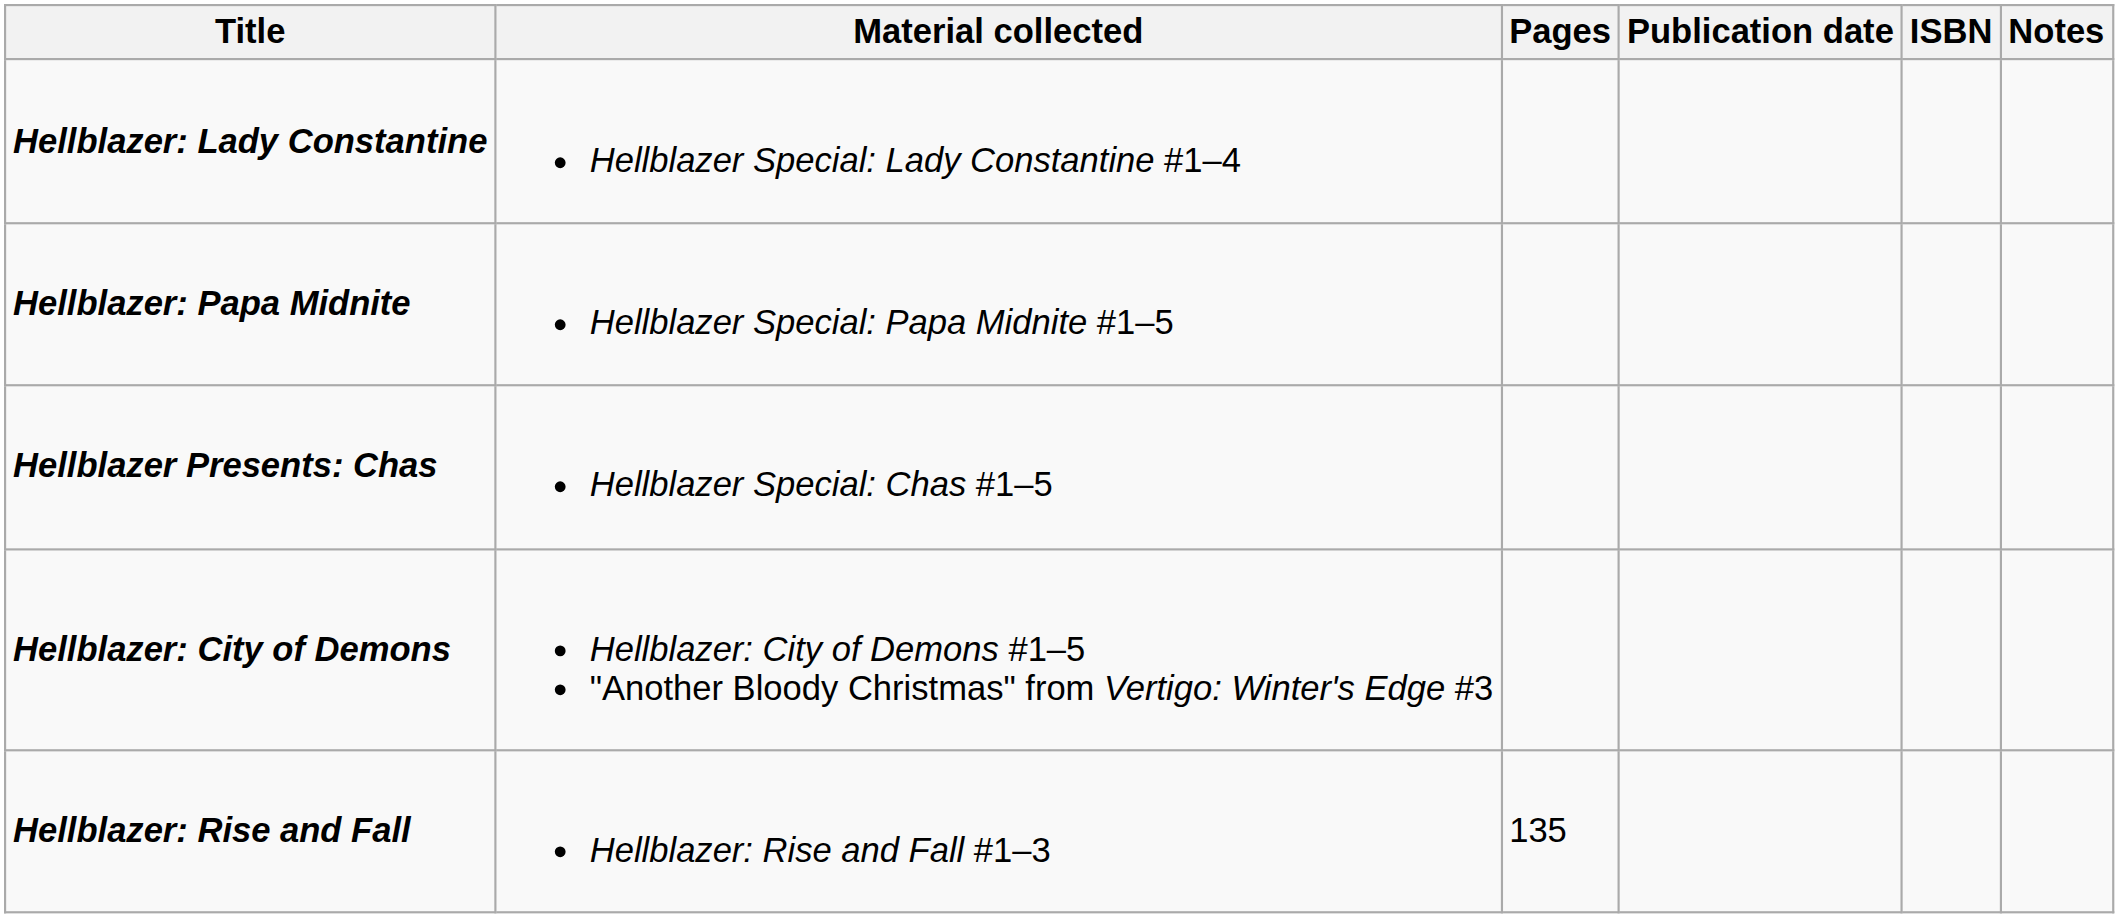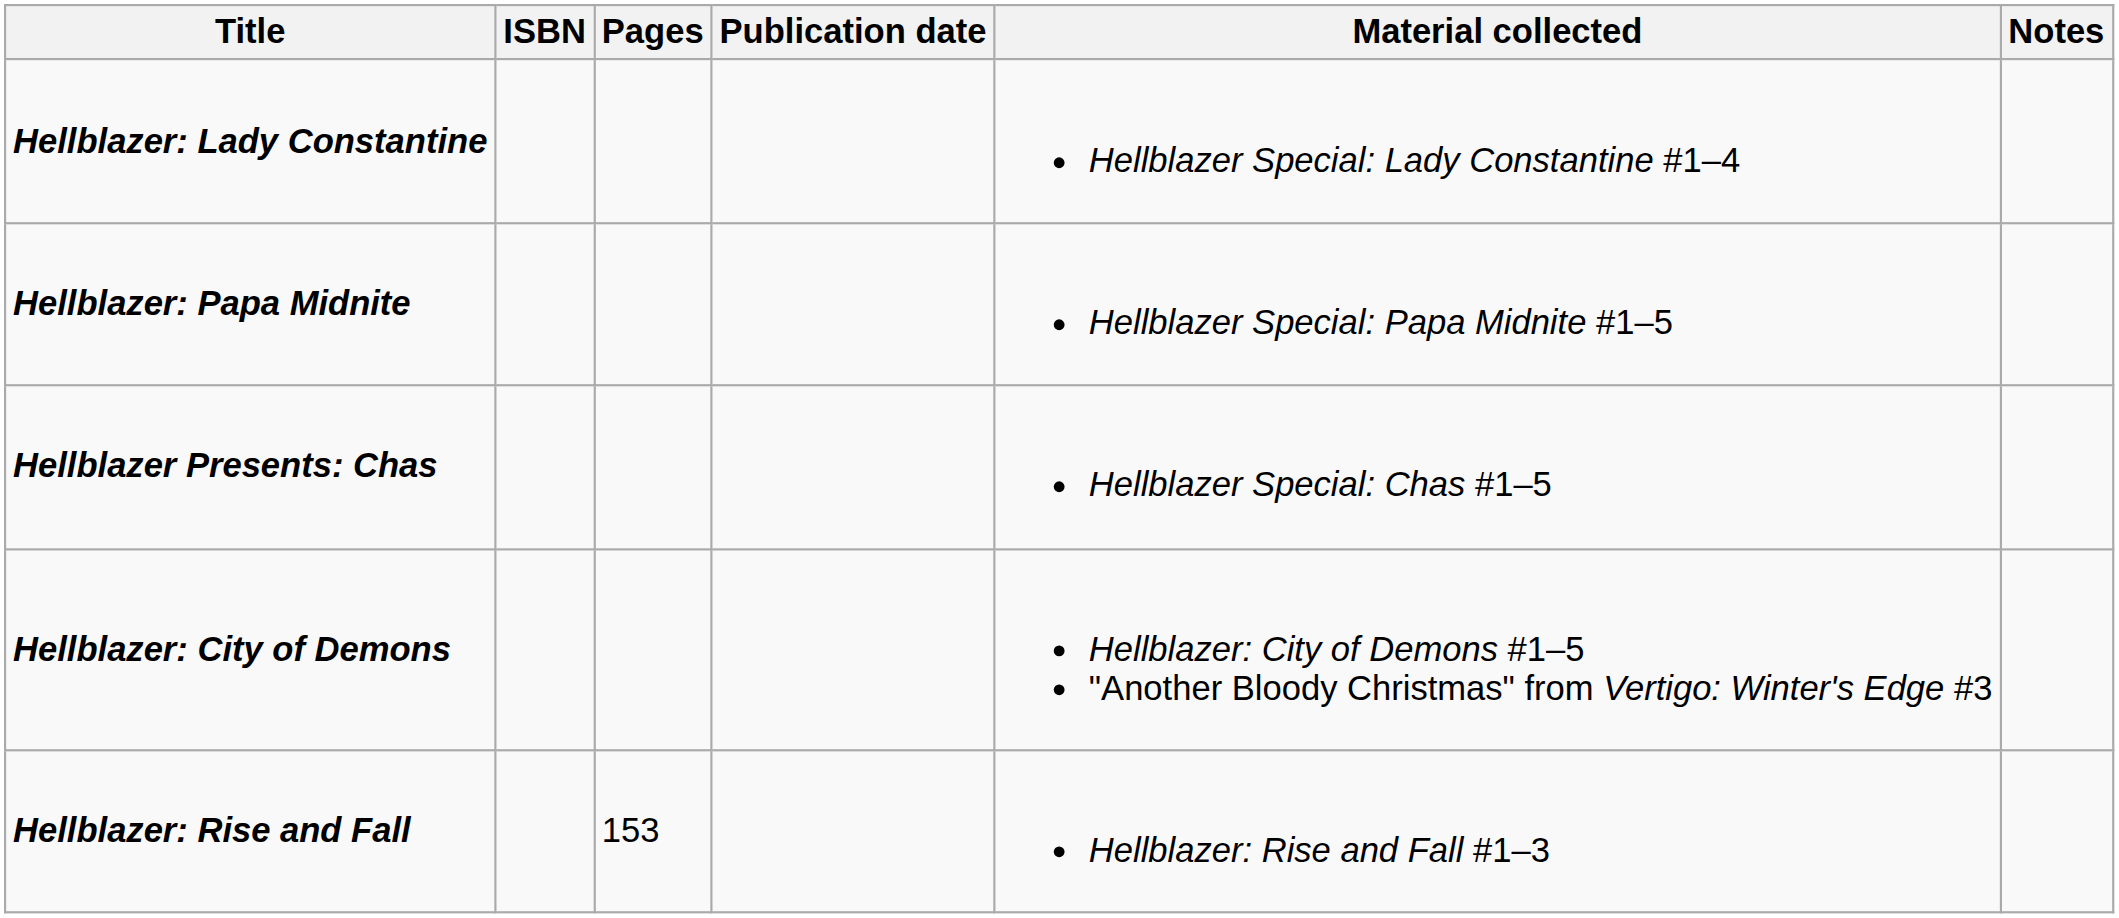columns swapped: Material collected <-> ISBN
Hellblazer: Rise and Fall | Pages: 135 -> 153
